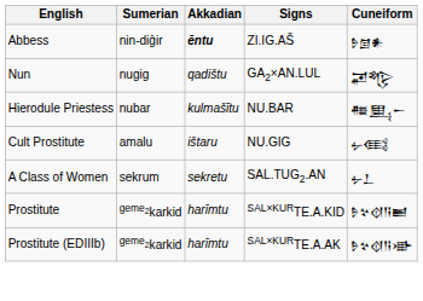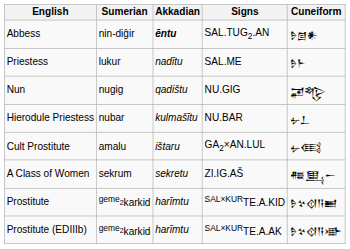Abbess | Signs: ZI.IG.AŠ -> SAL.TUG2.AN
+ row: Priestess | lukur | nadītu | SAL.ME | 𒊩𒈨
Nun | Signs: GA2×AN.LUL -> NU.GIG
Hierodule Priestess | Cuneiform: 𒍣𒅅𒀸 -> 𒉡𒁇
Cult Prostitute | Signs: NU.GIG -> GA2×AN.LUL
A Class of Women | Signs: SAL.TUG2.AN -> ZI.IG.AŠ
A Class of Women | Cuneiform: 𒉡𒁇 -> 𒍣𒅅𒀸
